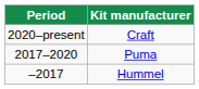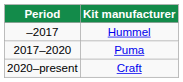rows swapped: Hummel <-> Craft
